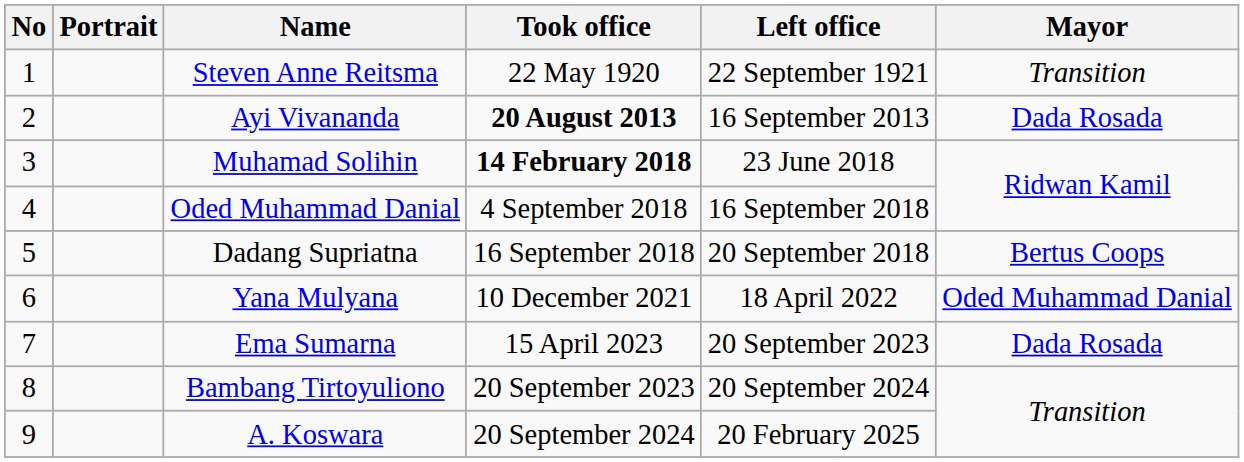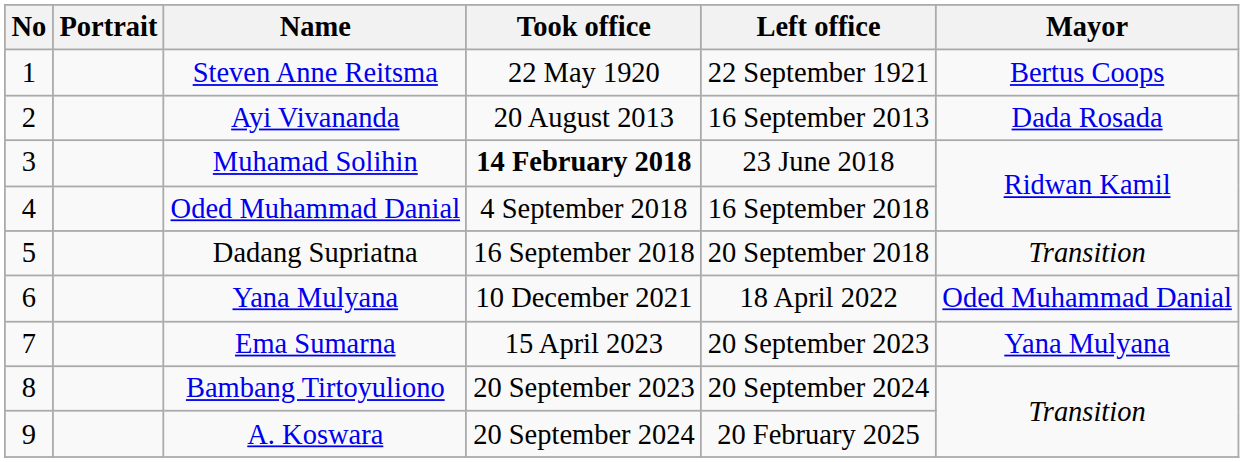Steven Anne Reitsma | Mayor: Transition -> Bertus Coops
Ayi Vivananda | Took office: bold -> normal
Dadang Supriatna | Mayor: Bertus Coops -> Transition
Ema Sumarna | Mayor: Dada Rosada -> Yana Mulyana
